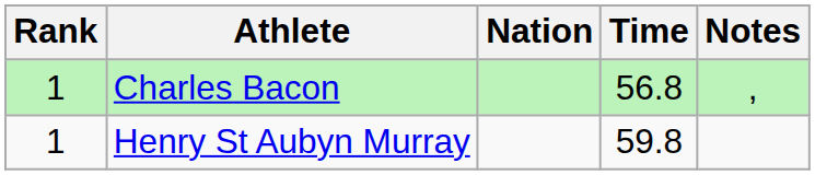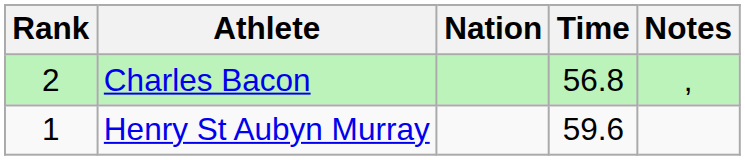Charles Bacon | Rank: 1 -> 2
Henry St Aubyn Murray | Time: 59.8 -> 59.6
